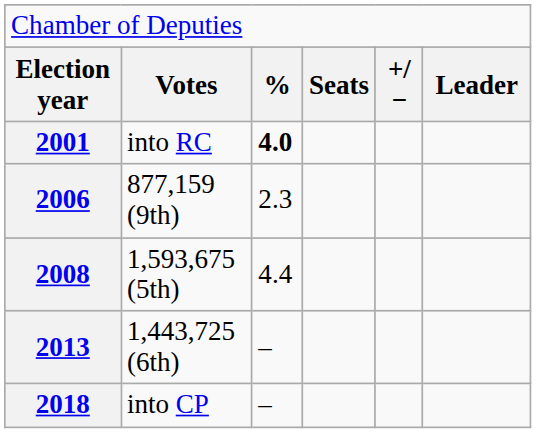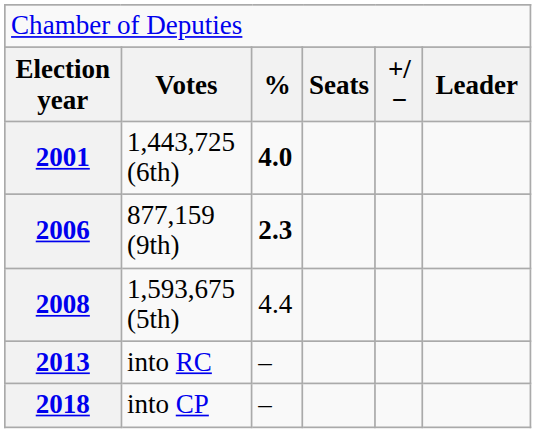2001 | column 2: into RC -> 1,443,725 (6th)
2006 | column 3: normal -> bold
2013 | column 2: 1,443,725 (6th) -> into RC
